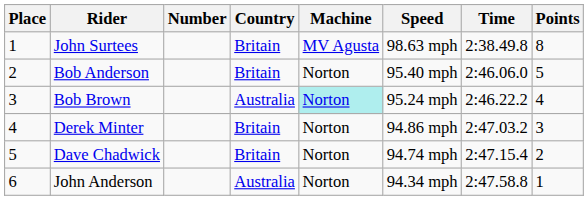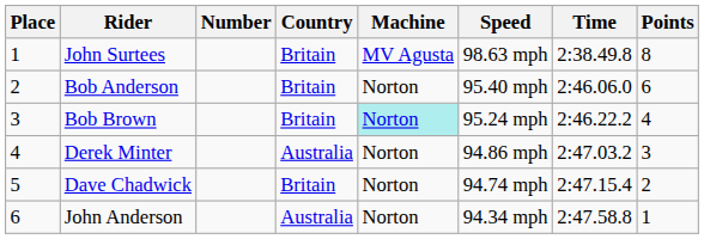Bob Anderson | Points: 5 -> 6
Bob Brown | Country: Australia -> Britain
Derek Minter | Country: Britain -> Australia
